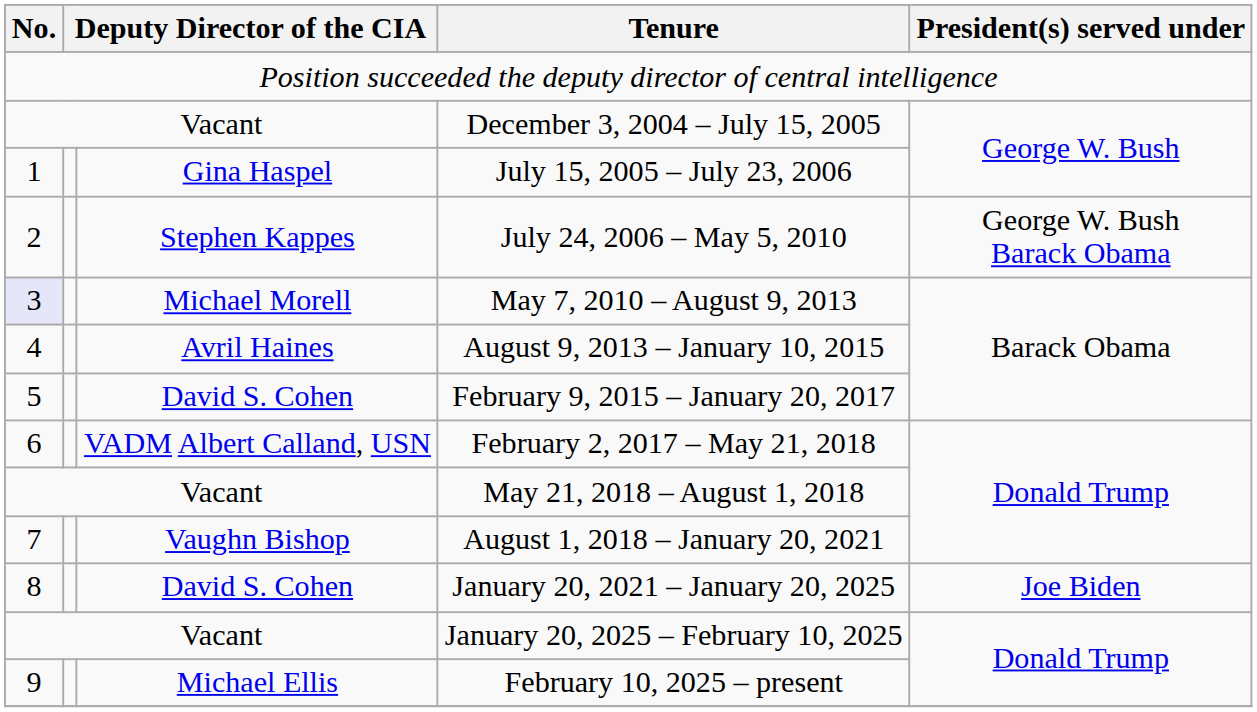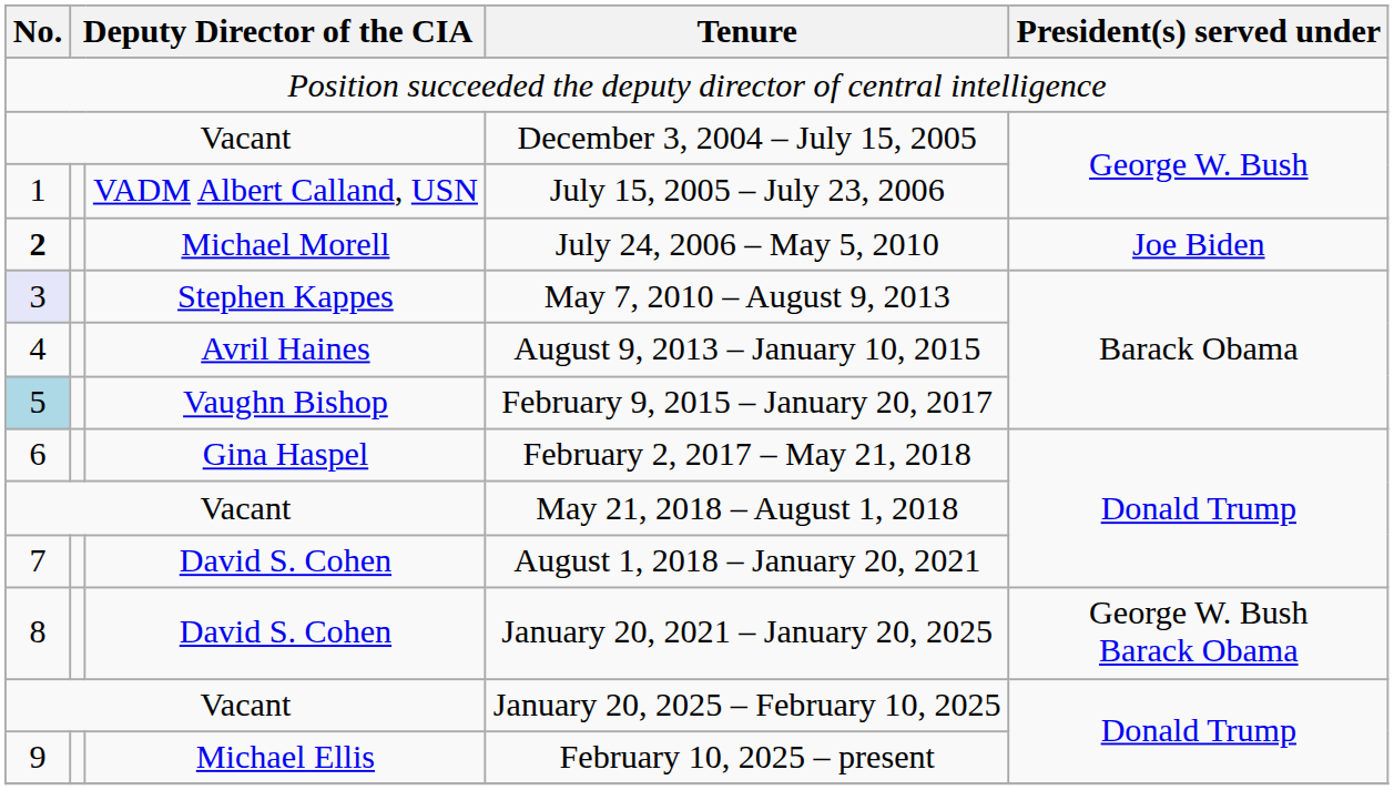July 15, 2005 – July 23, 2006 | column 3: Gina Haspel -> VADM Albert Calland, USN
July 24, 2006 – May 5, 2010 | No.: normal -> bold
July 24, 2006 – May 5, 2010 | column 3: Stephen Kappes -> Michael Morell
July 24, 2006 – May 5, 2010 | President(s) served under: George W. Bush Barack Obama -> Joe Biden
May 7, 2010 – August 9, 2013 | column 3: Michael Morell -> Stephen Kappes
February 9, 2015 – January 20, 2017 | No.: no background -> lightblue background
February 9, 2015 – January 20, 2017 | column 3: David S. Cohen -> Vaughn Bishop
February 2, 2017 – May 21, 2018 | column 3: VADM Albert Calland, USN -> Gina Haspel
August 1, 2018 – January 20, 2021 | column 3: Vaughn Bishop -> David S. Cohen
January 20, 2021 – January 20, 2025 | President(s) served under: Joe Biden -> George W. Bush Barack Obama
